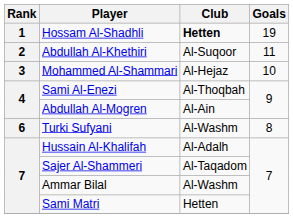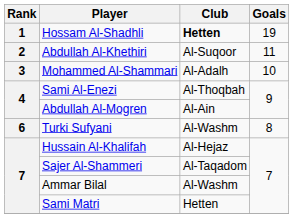Mohammed Al-Shammari | Club: Al-Hejaz -> Al-Adalh
Hussain Al-Khalifah | Club: Al-Adalh -> Al-Hejaz
